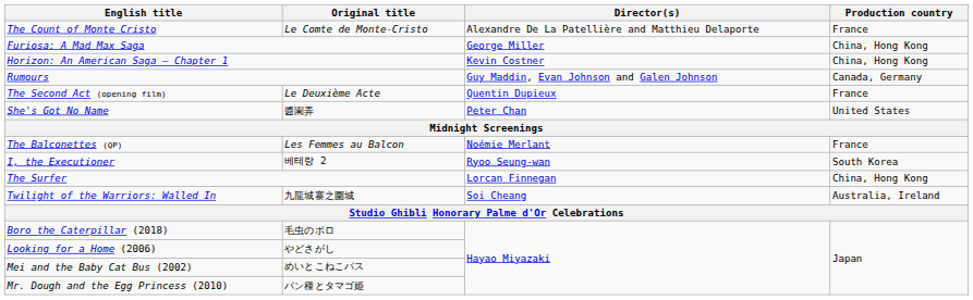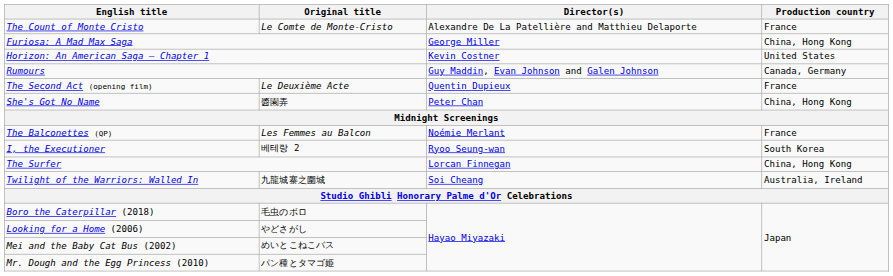Horizon: An American Saga – Chapter 1 | Production country: China, Hong Kong -> United States
She's Got No Name | Production country: United States -> China, Hong Kong
